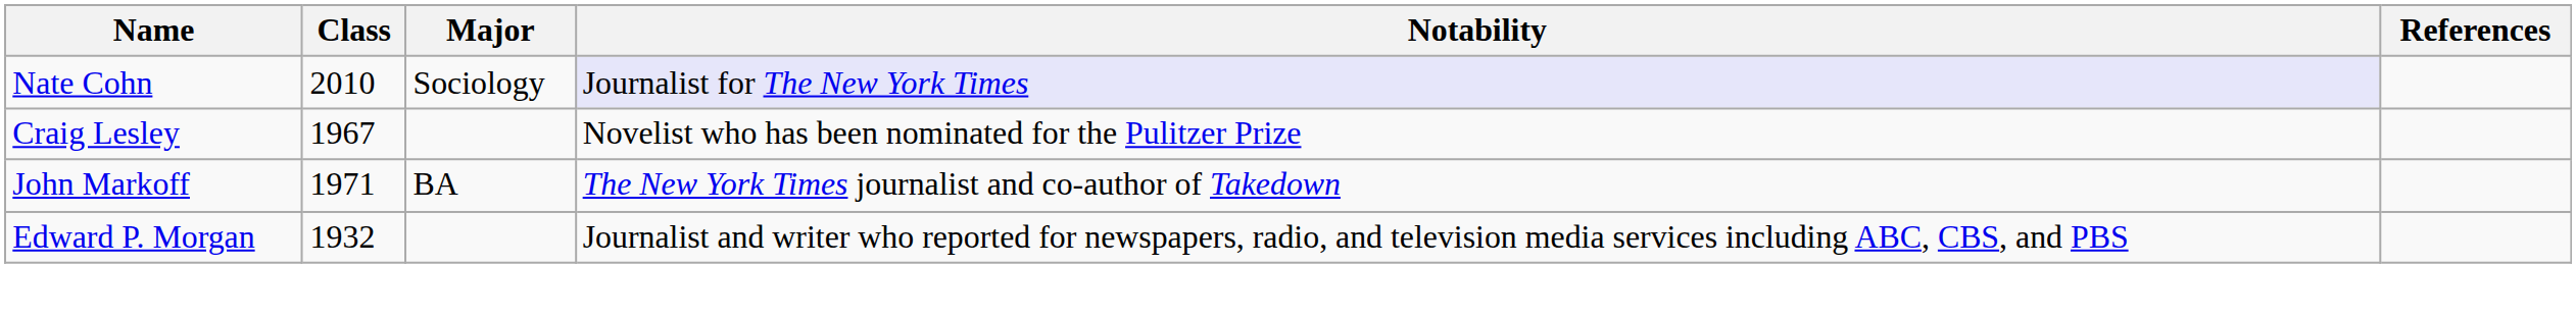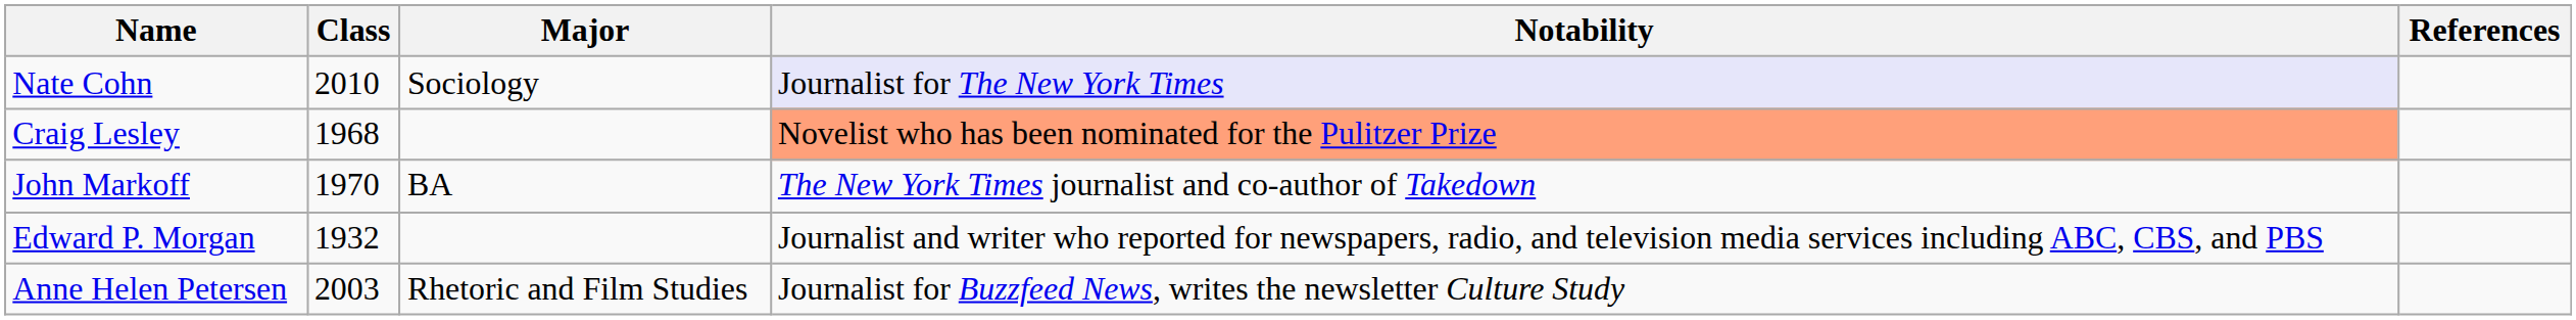Craig Lesley | Class: 1967 -> 1968
Craig Lesley | Notability: no background -> lightsalmon background
John Markoff | Class: 1971 -> 1970
+ row: Anne Helen Petersen | 2003 | Rhetoric and Film Studies | Journalist for Buzzfeed News, writes the newsletter Culture Study
